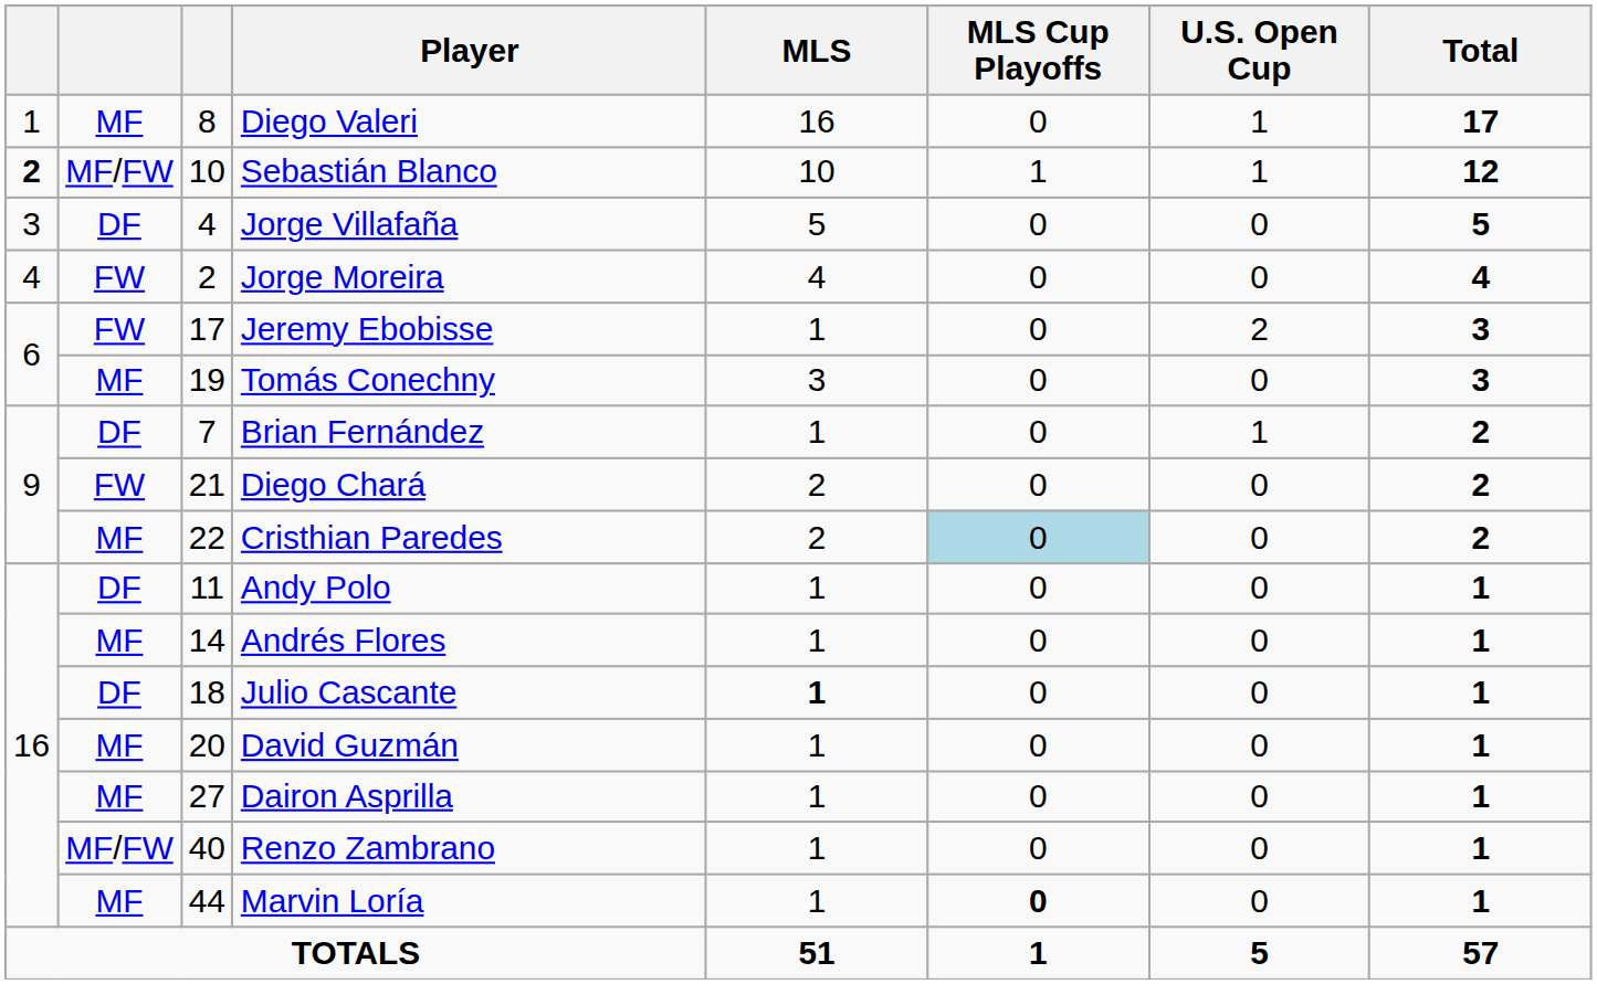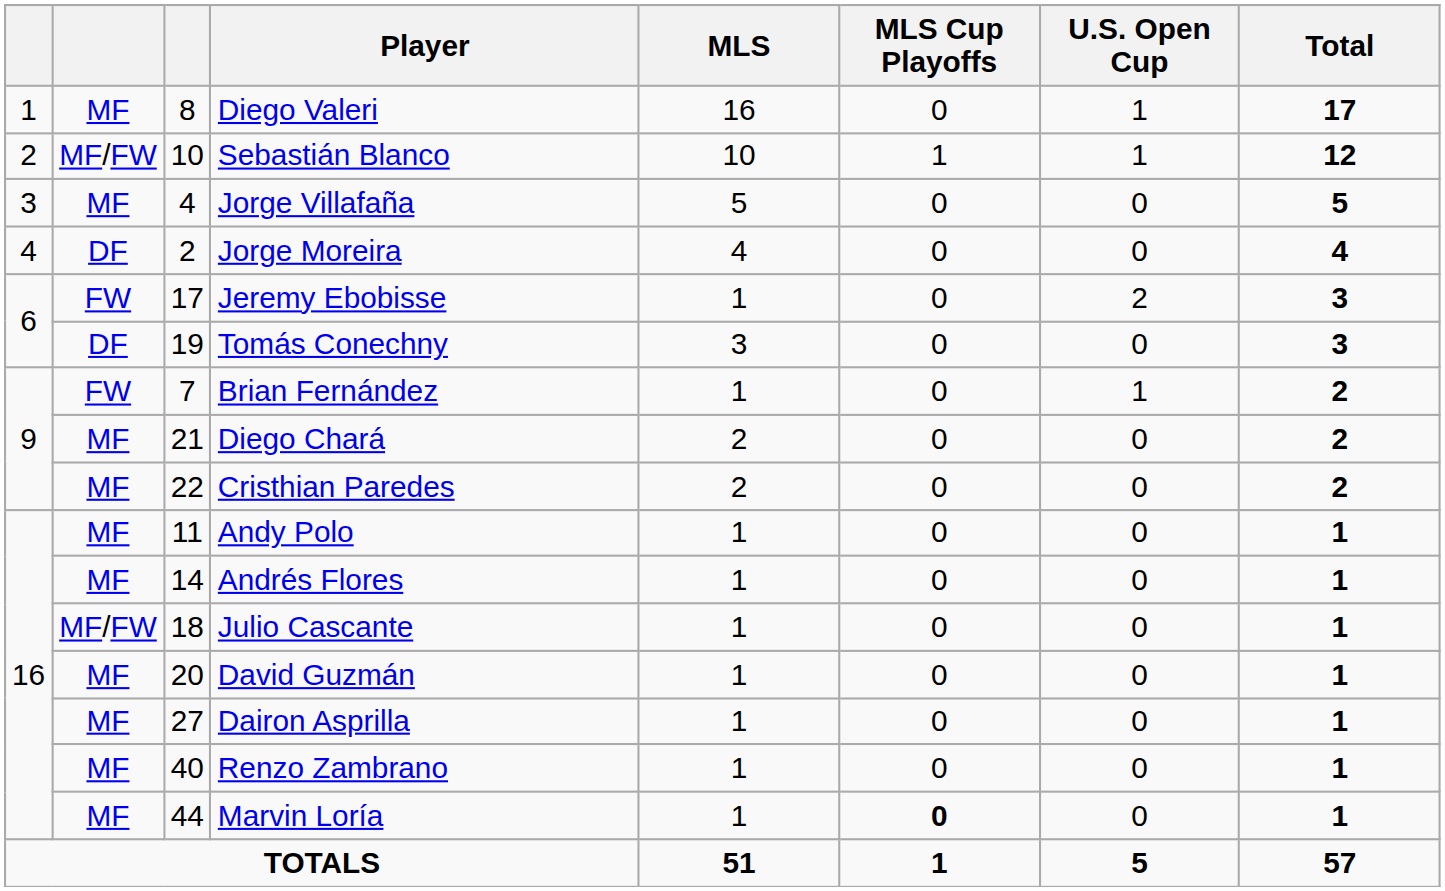Sebastián Blanco | column 1: bold -> normal
Jorge Villafaña | column 2: DF -> MF
Jorge Moreira | column 2: FW -> DF
Tomás Conechny | column 2: MF -> DF
Brian Fernández | column 2: DF -> FW
Diego Chará | column 2: FW -> MF
Cristhian Paredes | MLS Cup Playoffs: lightblue background -> no background
Andy Polo | column 2: DF -> MF
Julio Cascante | column 2: DF -> MF/FW
Julio Cascante | MLS: bold -> normal
Renzo Zambrano | column 2: MF/FW -> MF
